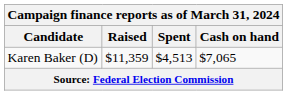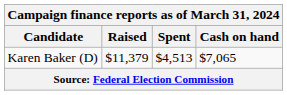Karen Baker (D) | Raised: $11,359 -> $11,379
